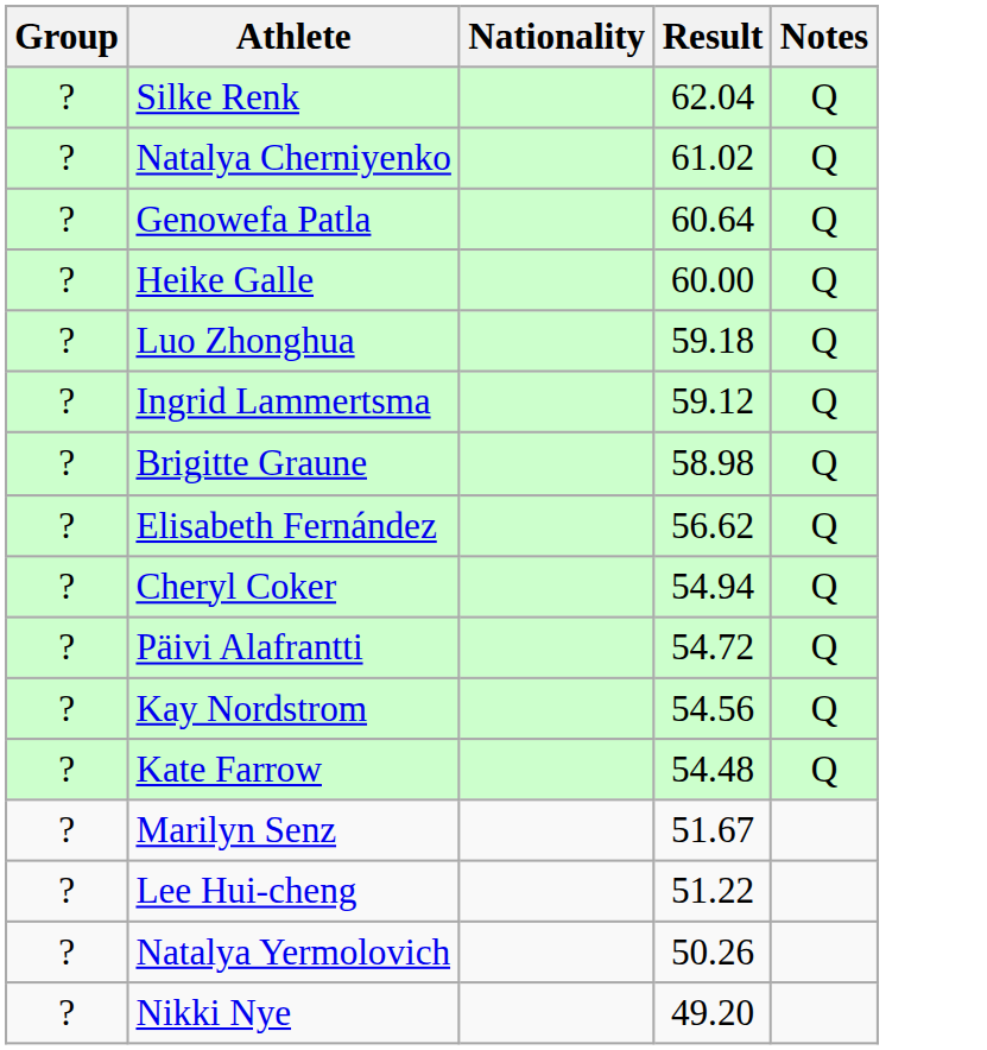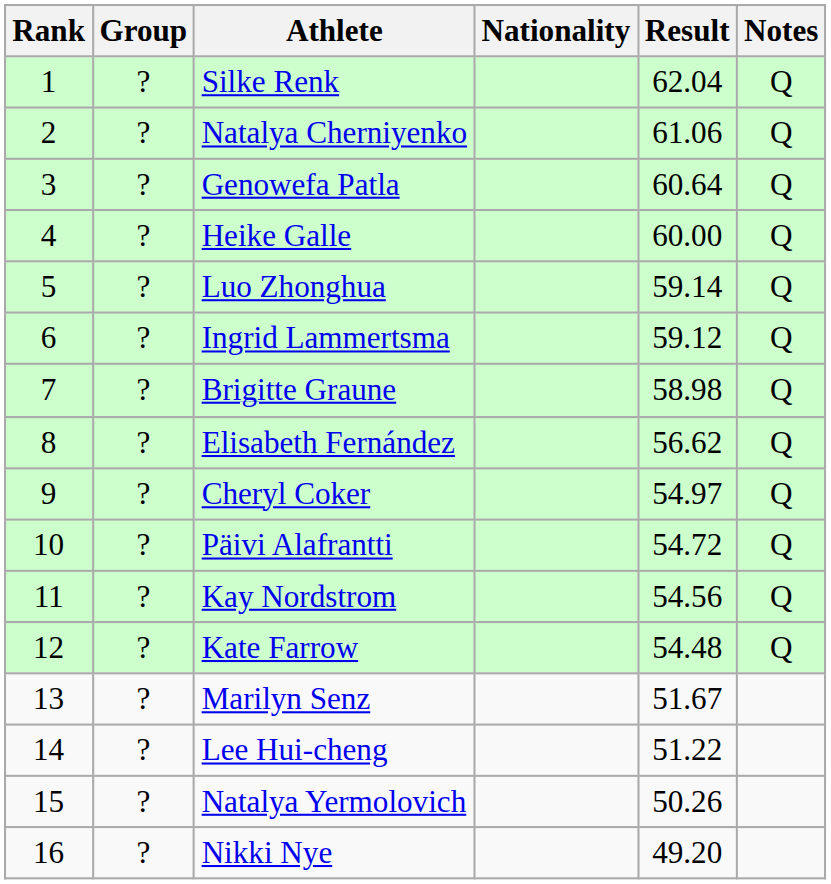+ column: Rank | 1 | 2 | 3 | 4 | 5 | 6 | 7 | 8 | 9 | 10 | 11 | 12 | 13 | 14 | 15 | 16
Natalya Cherniyenko | Result: 61.02 -> 61.06
Luo Zhonghua | Result: 59.18 -> 59.14
Cheryl Coker | Result: 54.94 -> 54.97
